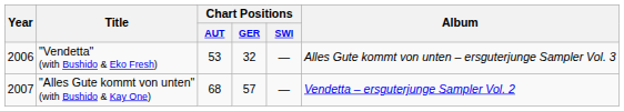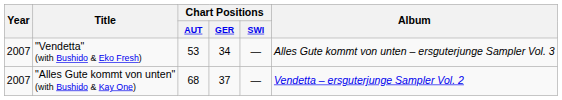"Vendetta" (with Bushido & Eko Fresh) | Year: 2006 -> 2007
"Vendetta" (with Bushido & Eko Fresh) | Chart Positions / GER: 32 -> 34
"Alles Gute kommt von unten" (with Bushido & Kay One) | Chart Positions / GER: 57 -> 37
